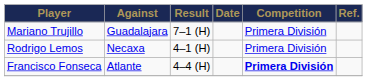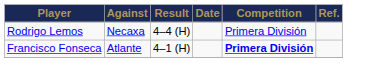- row: Mariano Trujillo | Guadalajara | 7–1 (H) | Primera División
Rodrigo Lemos | Result: 4–1 (H) -> 4–4 (H)
Francisco Fonseca | Result: 4–4 (H) -> 4–1 (H)
